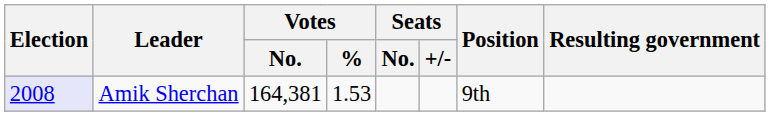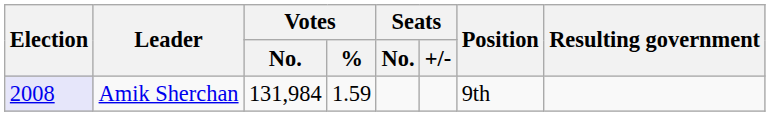Amik Sherchan | Votes / No.: 164,381 -> 131,984
Amik Sherchan | Votes / %: 1.53 -> 1.59
